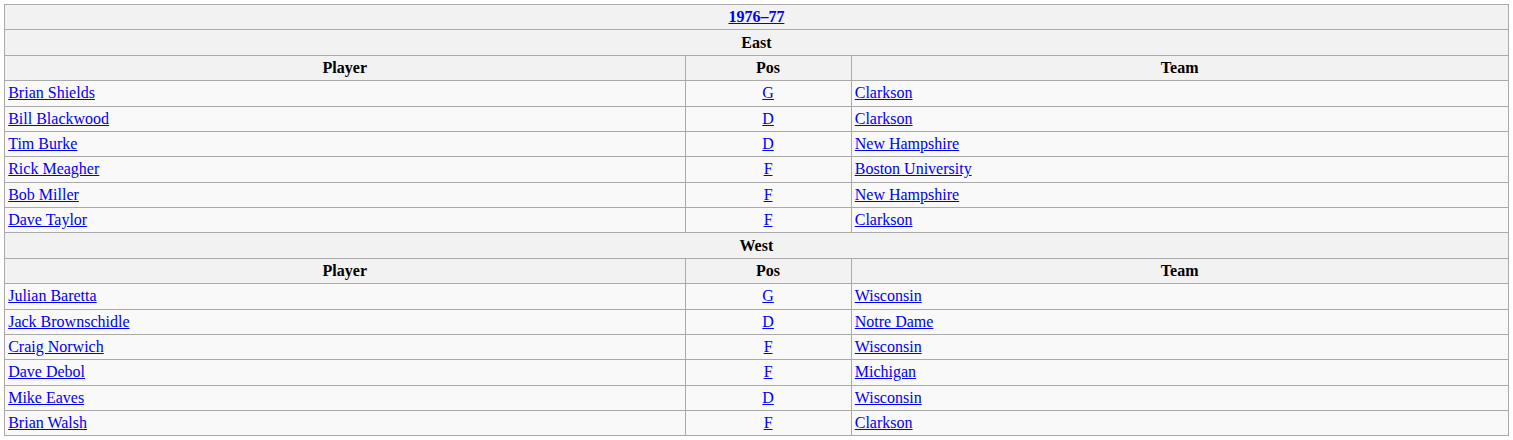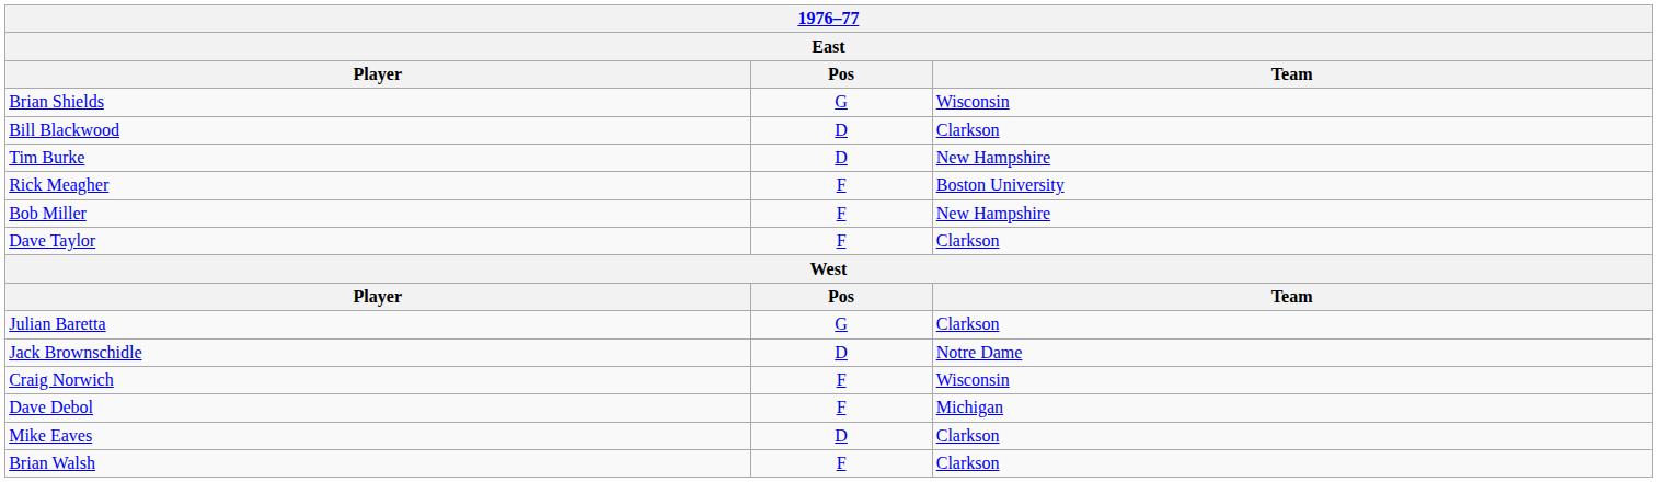Brian Shields | Team: Clarkson -> Wisconsin
Julian Baretta | Team: Wisconsin -> Clarkson
Mike Eaves | Team: Wisconsin -> Clarkson
